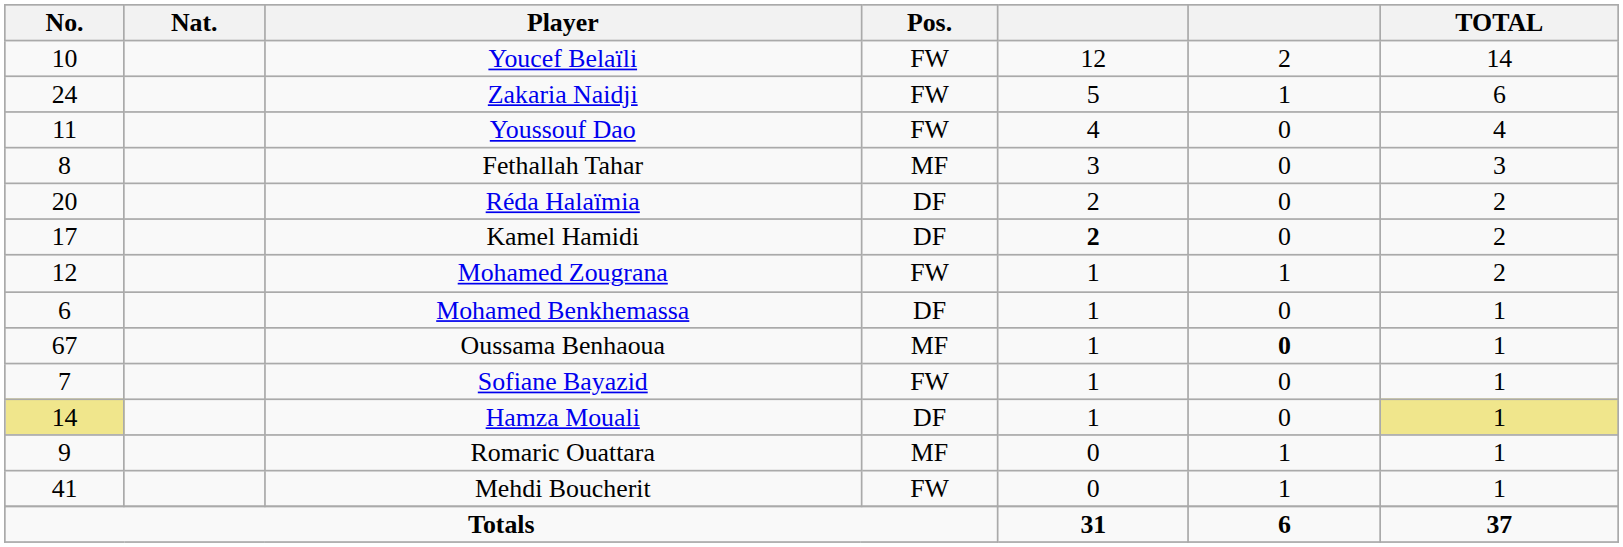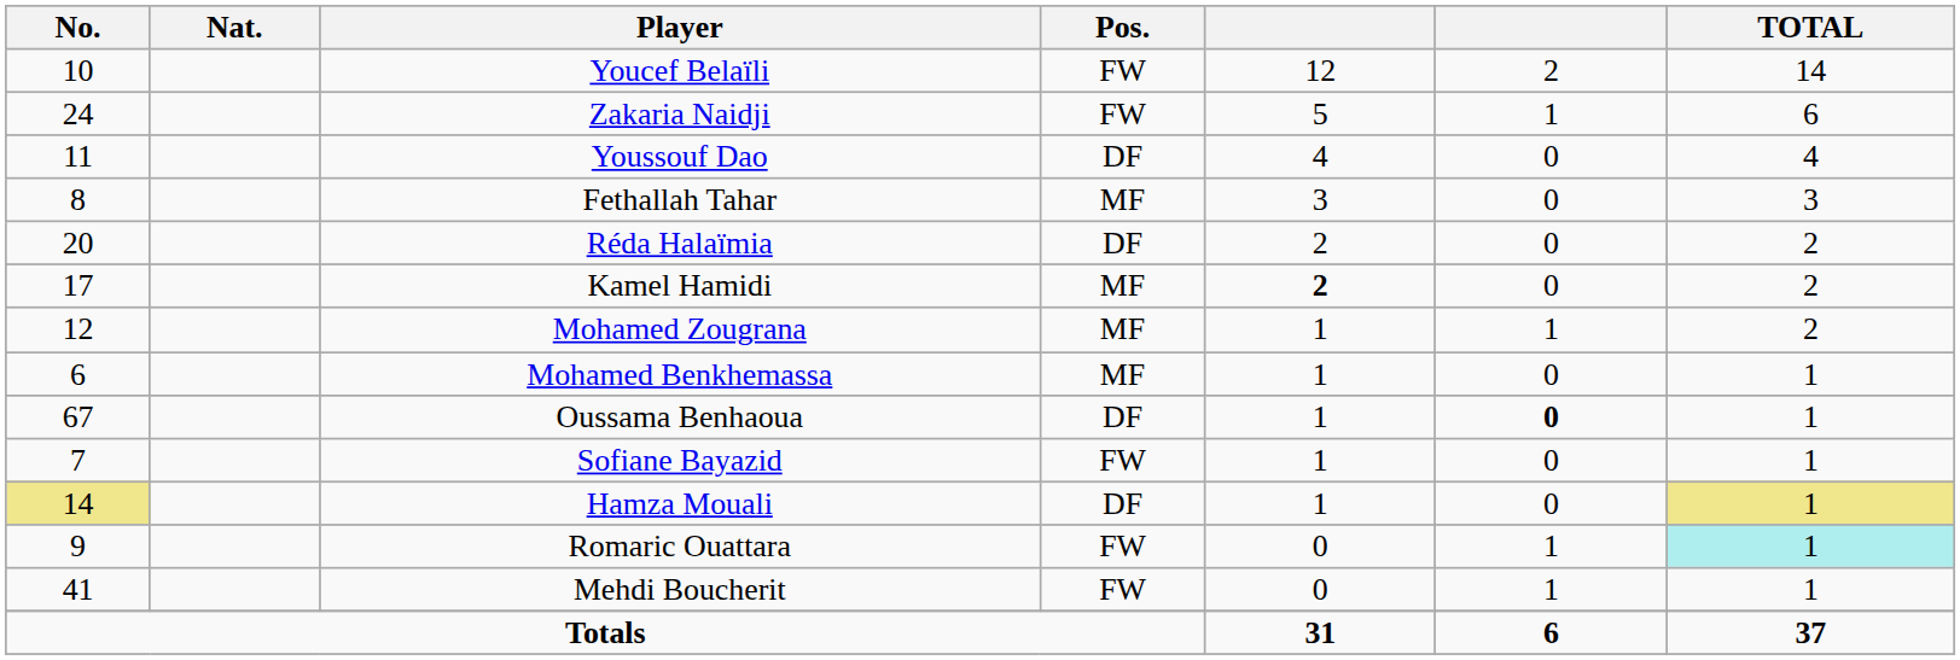Youssouf Dao | Pos.: FW -> DF
Kamel Hamidi | Pos.: DF -> MF
Mohamed Zougrana | Pos.: FW -> MF
Mohamed Benkhemassa | Pos.: DF -> MF
Oussama Benhaoua | Pos.: MF -> DF
Romaric Ouattara | Pos.: MF -> FW
Romaric Ouattara | TOTAL: no background -> paleturquoise background
